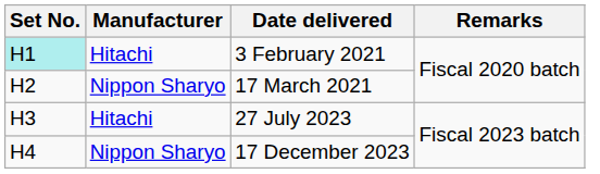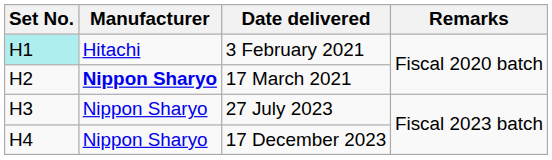17 March 2021 | Manufacturer: normal -> bold
27 July 2023 | Manufacturer: Hitachi -> Nippon Sharyo
